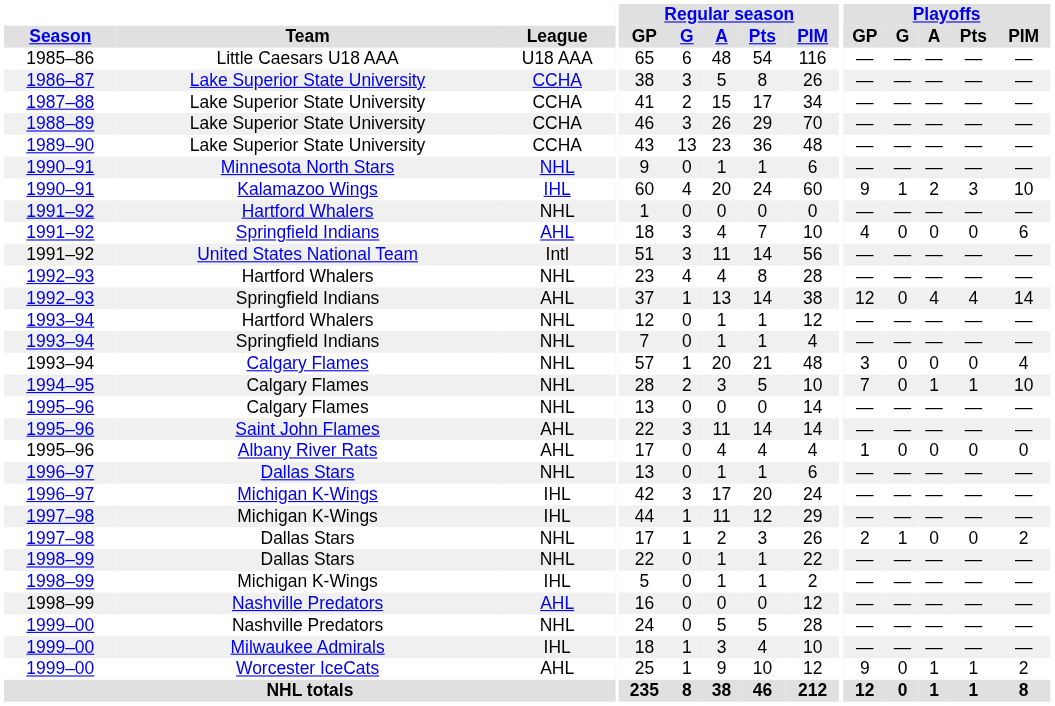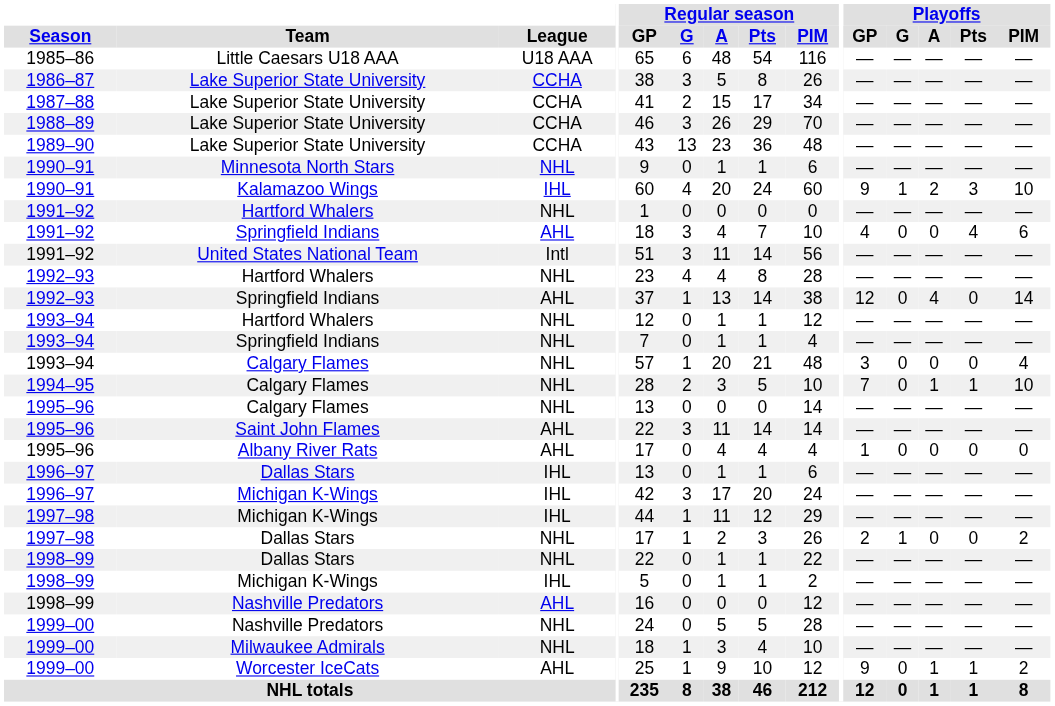1991–92 / Springfield Indians | Playoffs / Pts: 0 -> 4
1992–93 / Springfield Indians | Playoffs / Pts: 4 -> 0
1996–97 / Dallas Stars | League: NHL -> IHL
1999–00 / Milwaukee Admirals | League: IHL -> NHL
